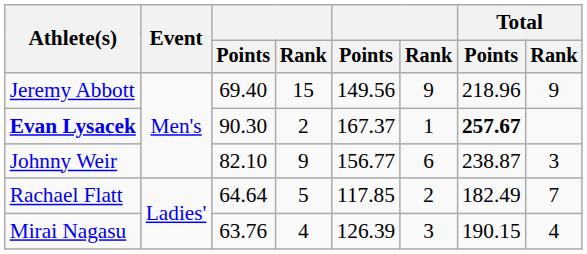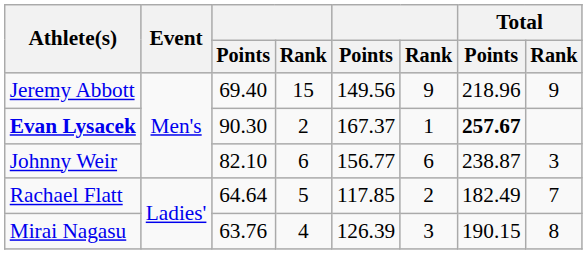Johnny Weir | column 4: 9 -> 6
Mirai Nagasu | Total / Rank: 4 -> 8
